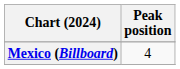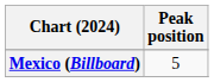Mexico (Billboard) | Peak position: 4 -> 5
